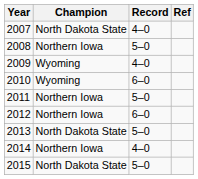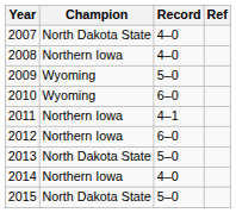2008 | Record: 5–0 -> 4–0
2009 | Record: 4–0 -> 5–0
2011 | Record: 5–0 -> 4–1
